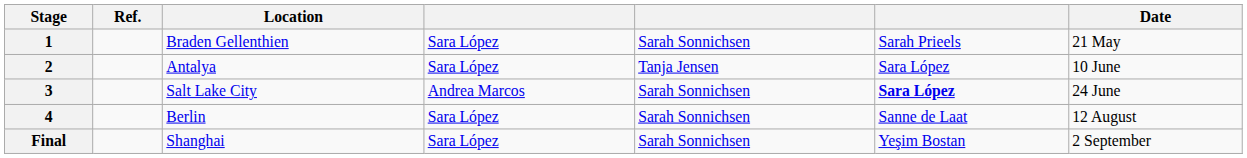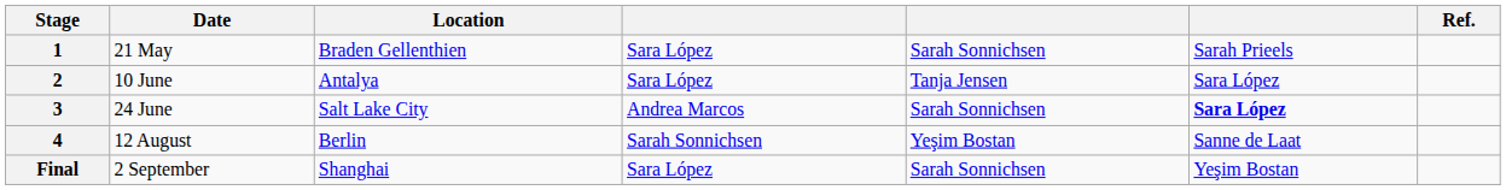columns swapped: Date <-> Ref.
4 | column 4: Sara López -> Sarah Sonnichsen
4 | column 5: Sarah Sonnichsen -> Yeşim Bostan
